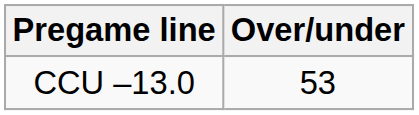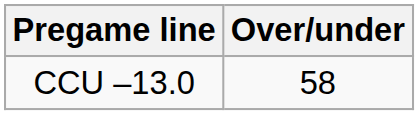CCU –13.0 | Over/under: 53 -> 58
